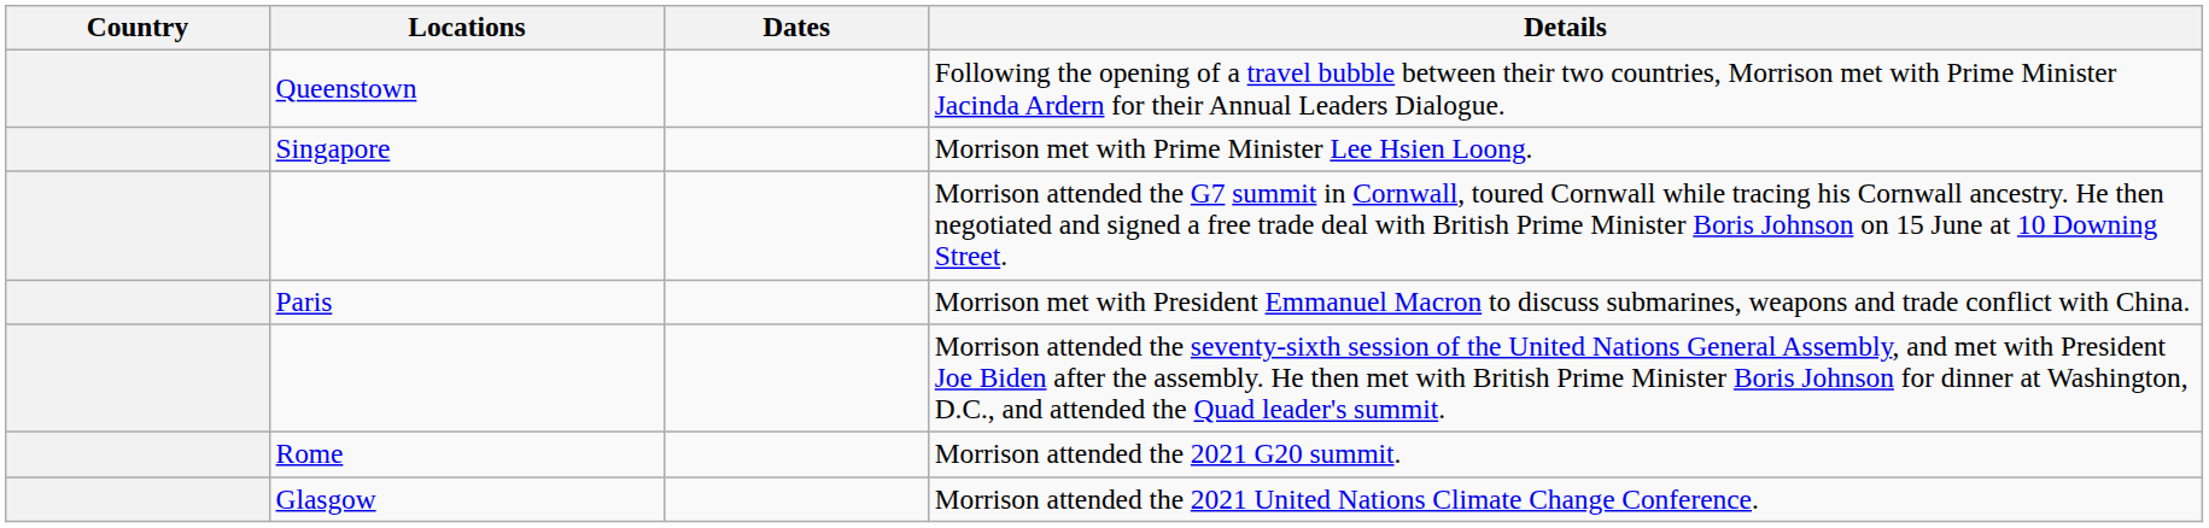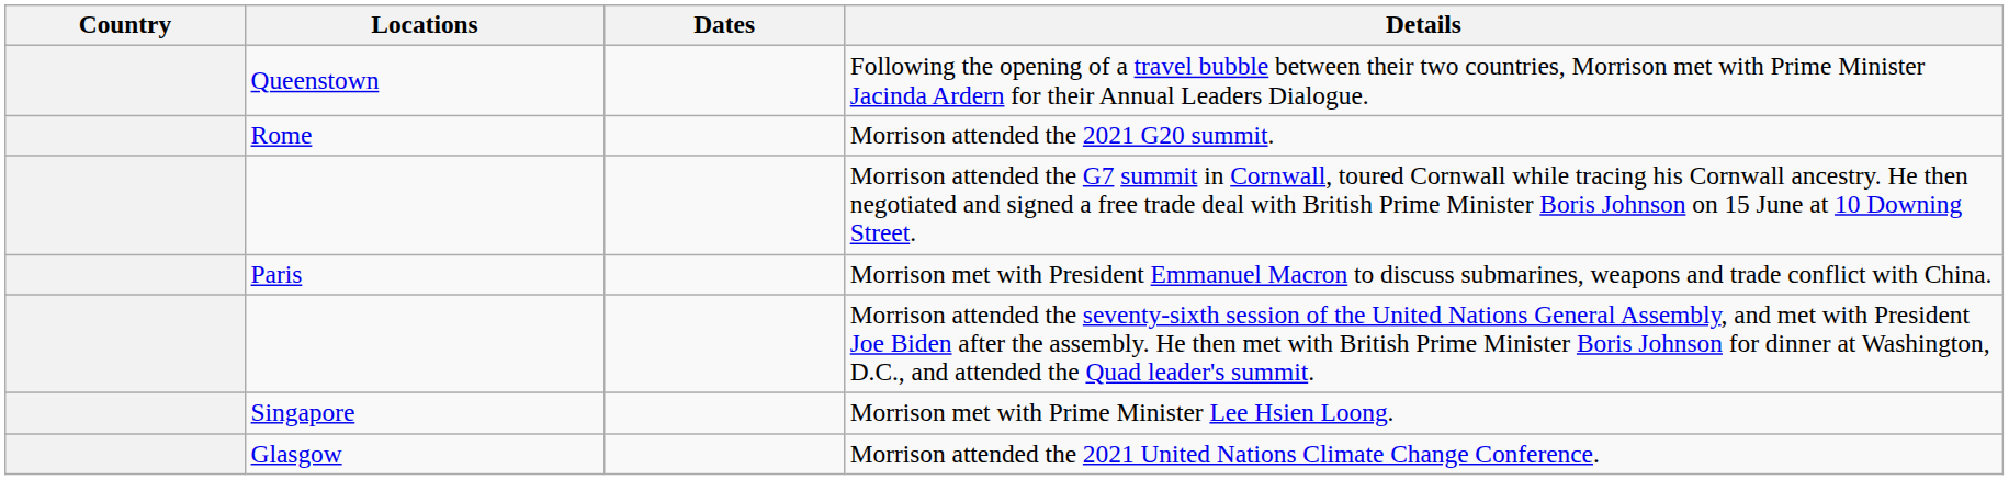rows swapped: Morrison met with Prime Minister Lee Hsien Loong. <-> Morrison attended the 2021 G20 summit.
